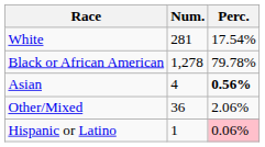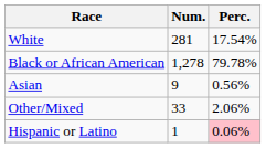Asian | Num.: 4 -> 9
Asian | Perc.: bold -> normal
Other/Mixed | Num.: 36 -> 33
